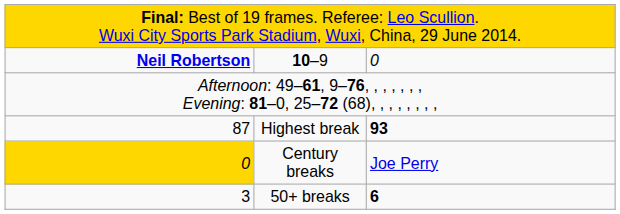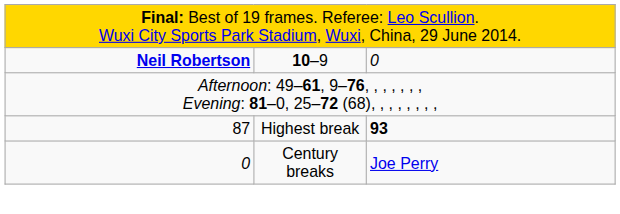Century breaks | column 1: gold background -> no background
- row: 3 | 50+ breaks | 6
